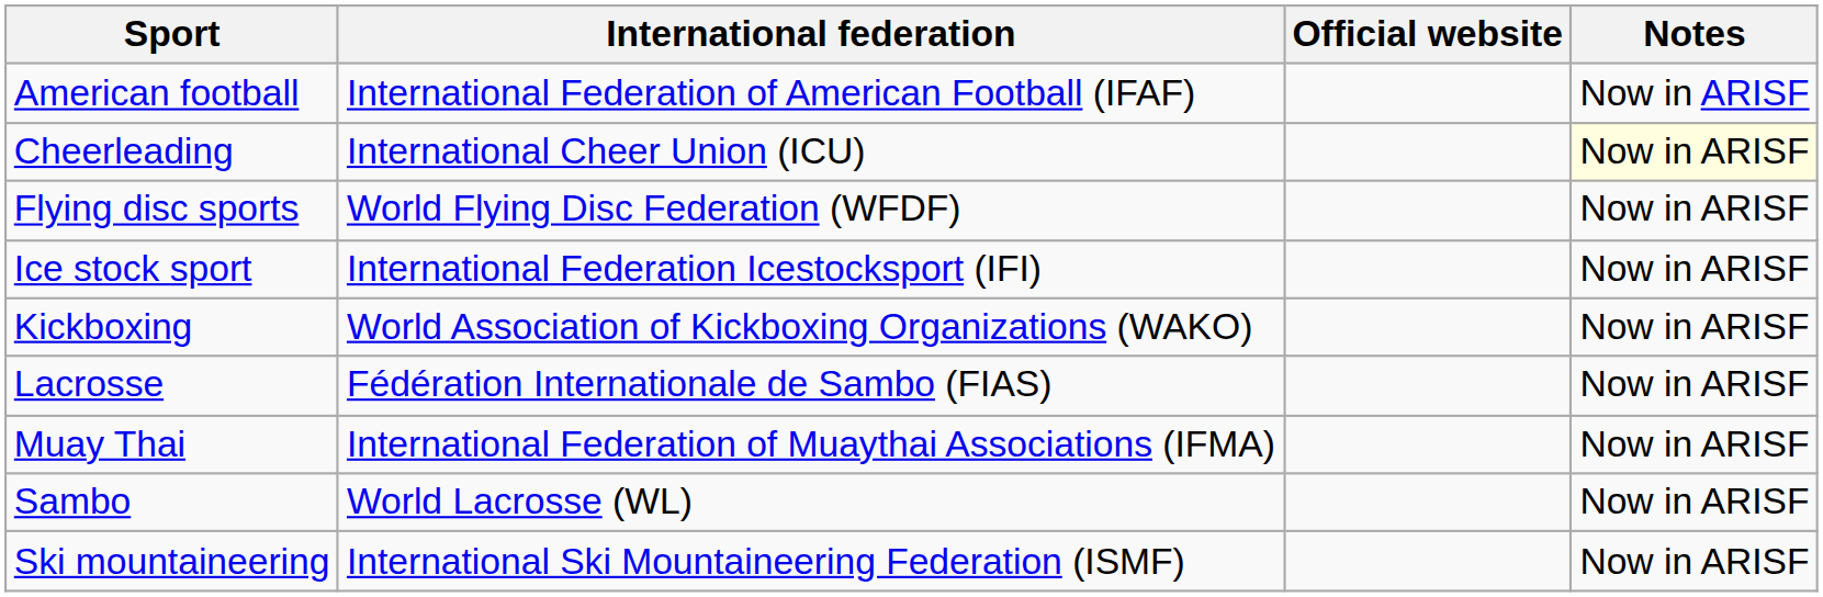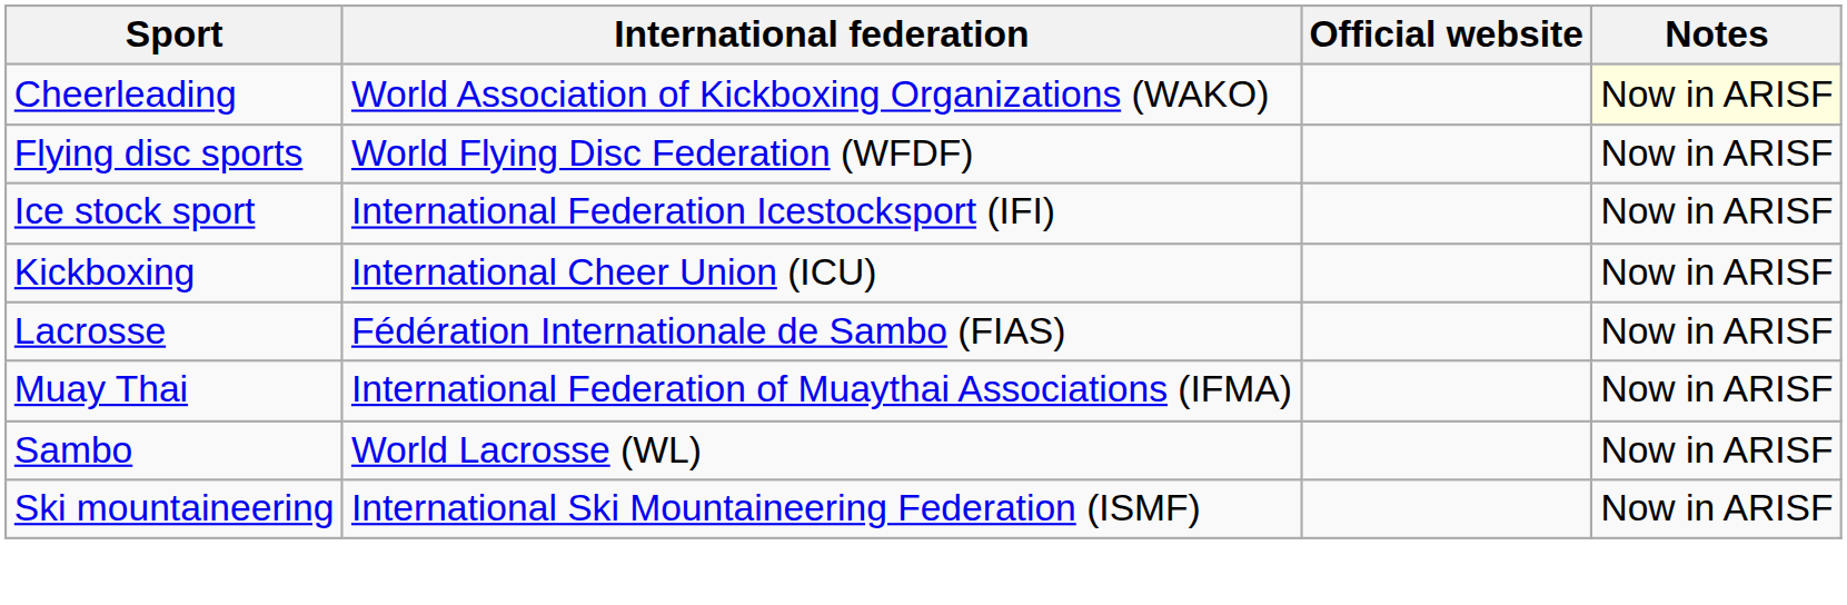- row: American football | International Federation of American Football (IFAF) | Now in ARISF
Cheerleading | International federation: International Cheer Union (ICU) -> World Association of Kickboxing Organizations (WAKO)
Kickboxing | International federation: World Association of Kickboxing Organizations (WAKO) -> International Cheer Union (ICU)
